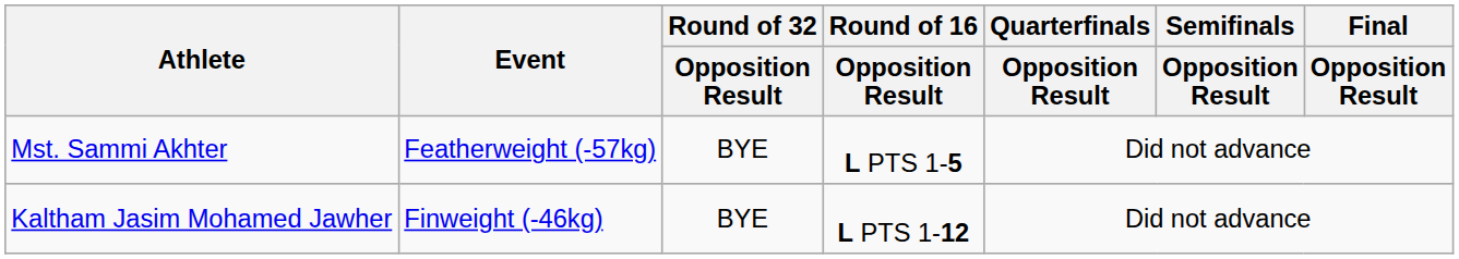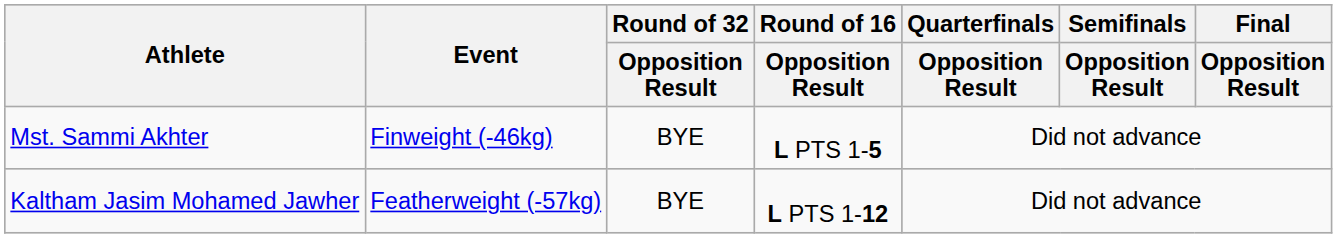Mst. Sammi Akhter | Event: Featherweight (-57kg) -> Finweight (-46kg)
Kaltham Jasim Mohamed Jawher | Event: Finweight (-46kg) -> Featherweight (-57kg)
